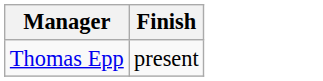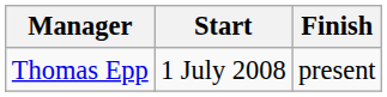+ column: Start | 1 July 2008
